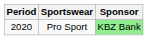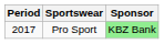Pro Sport | Period: 2020 -> 2017
